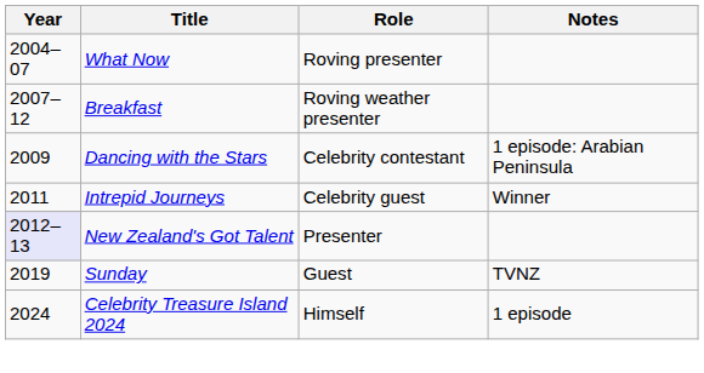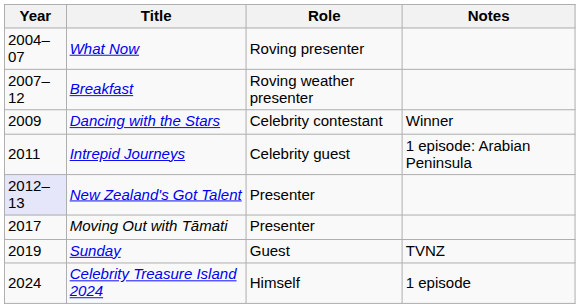Dancing with the Stars | Notes: 1 episode: Arabian Peninsula -> Winner
Intrepid Journeys | Notes: Winner -> 1 episode: Arabian Peninsula
+ row: 2017 | Moving Out with Tāmati | Presenter
